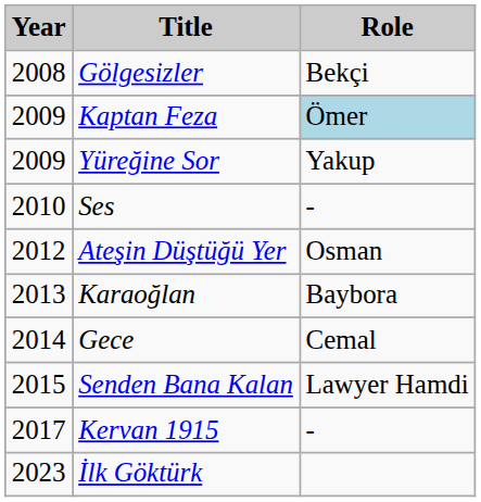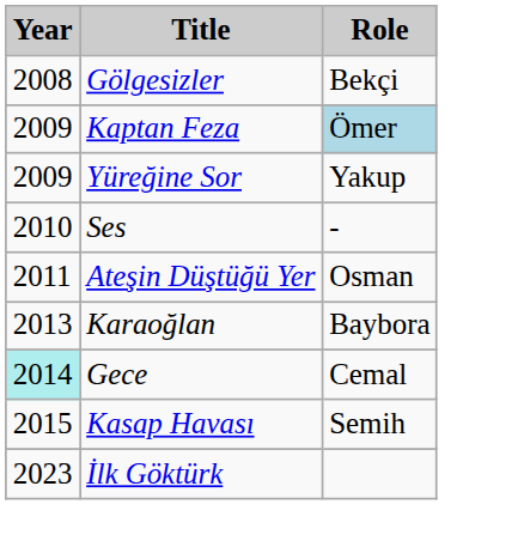Ateşin Düştüğü Yer | Year: 2012 -> 2011
Gece | Year: no background -> paleturquoise background
+ row: 2015 | Kasap Havası | Semih
- row: 2015 | Senden Bana Kalan | Lawyer Hamdi
- row: 2017 | Kervan 1915 | -
